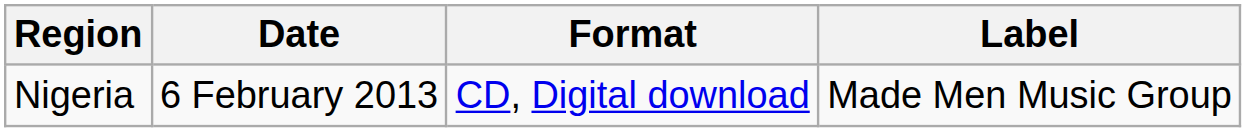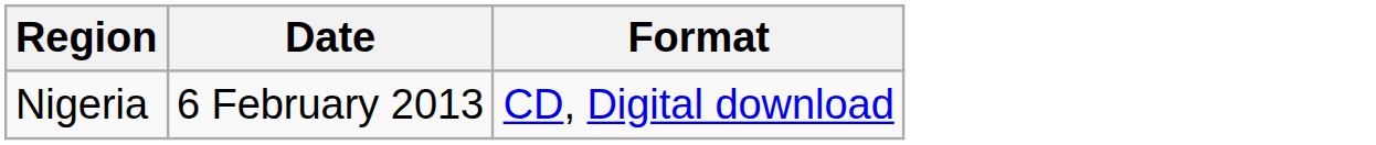- column: Label | Made Men Music Group
